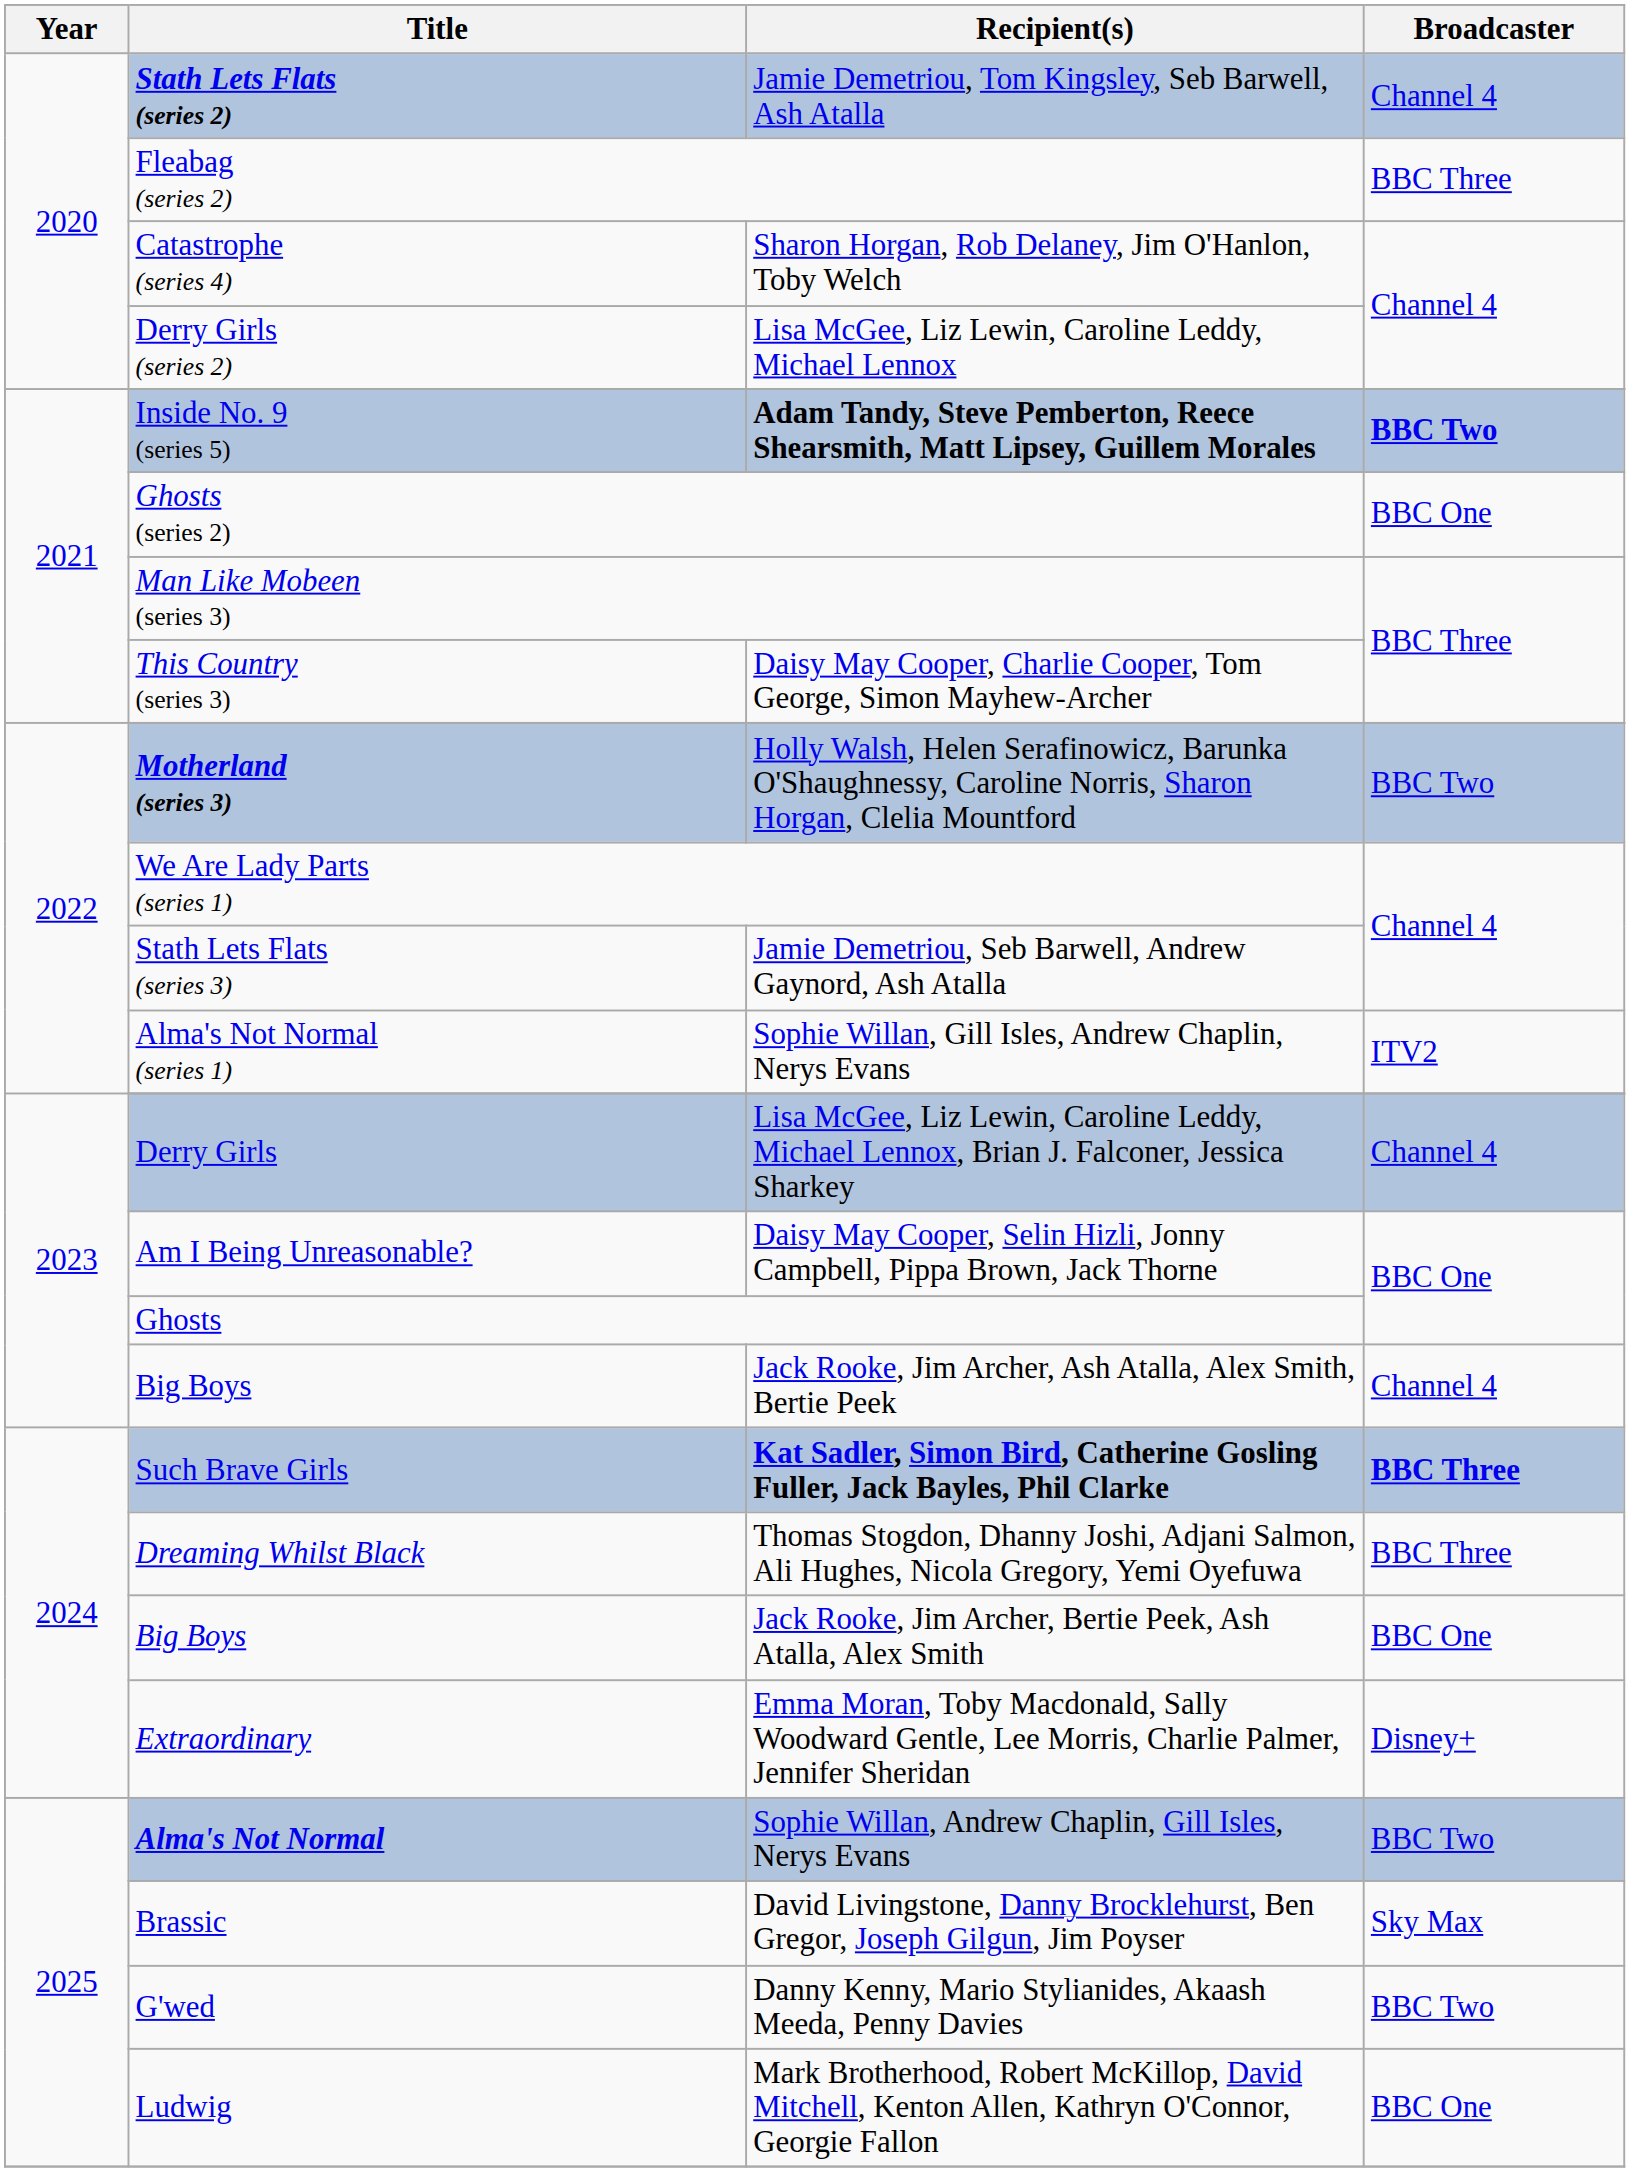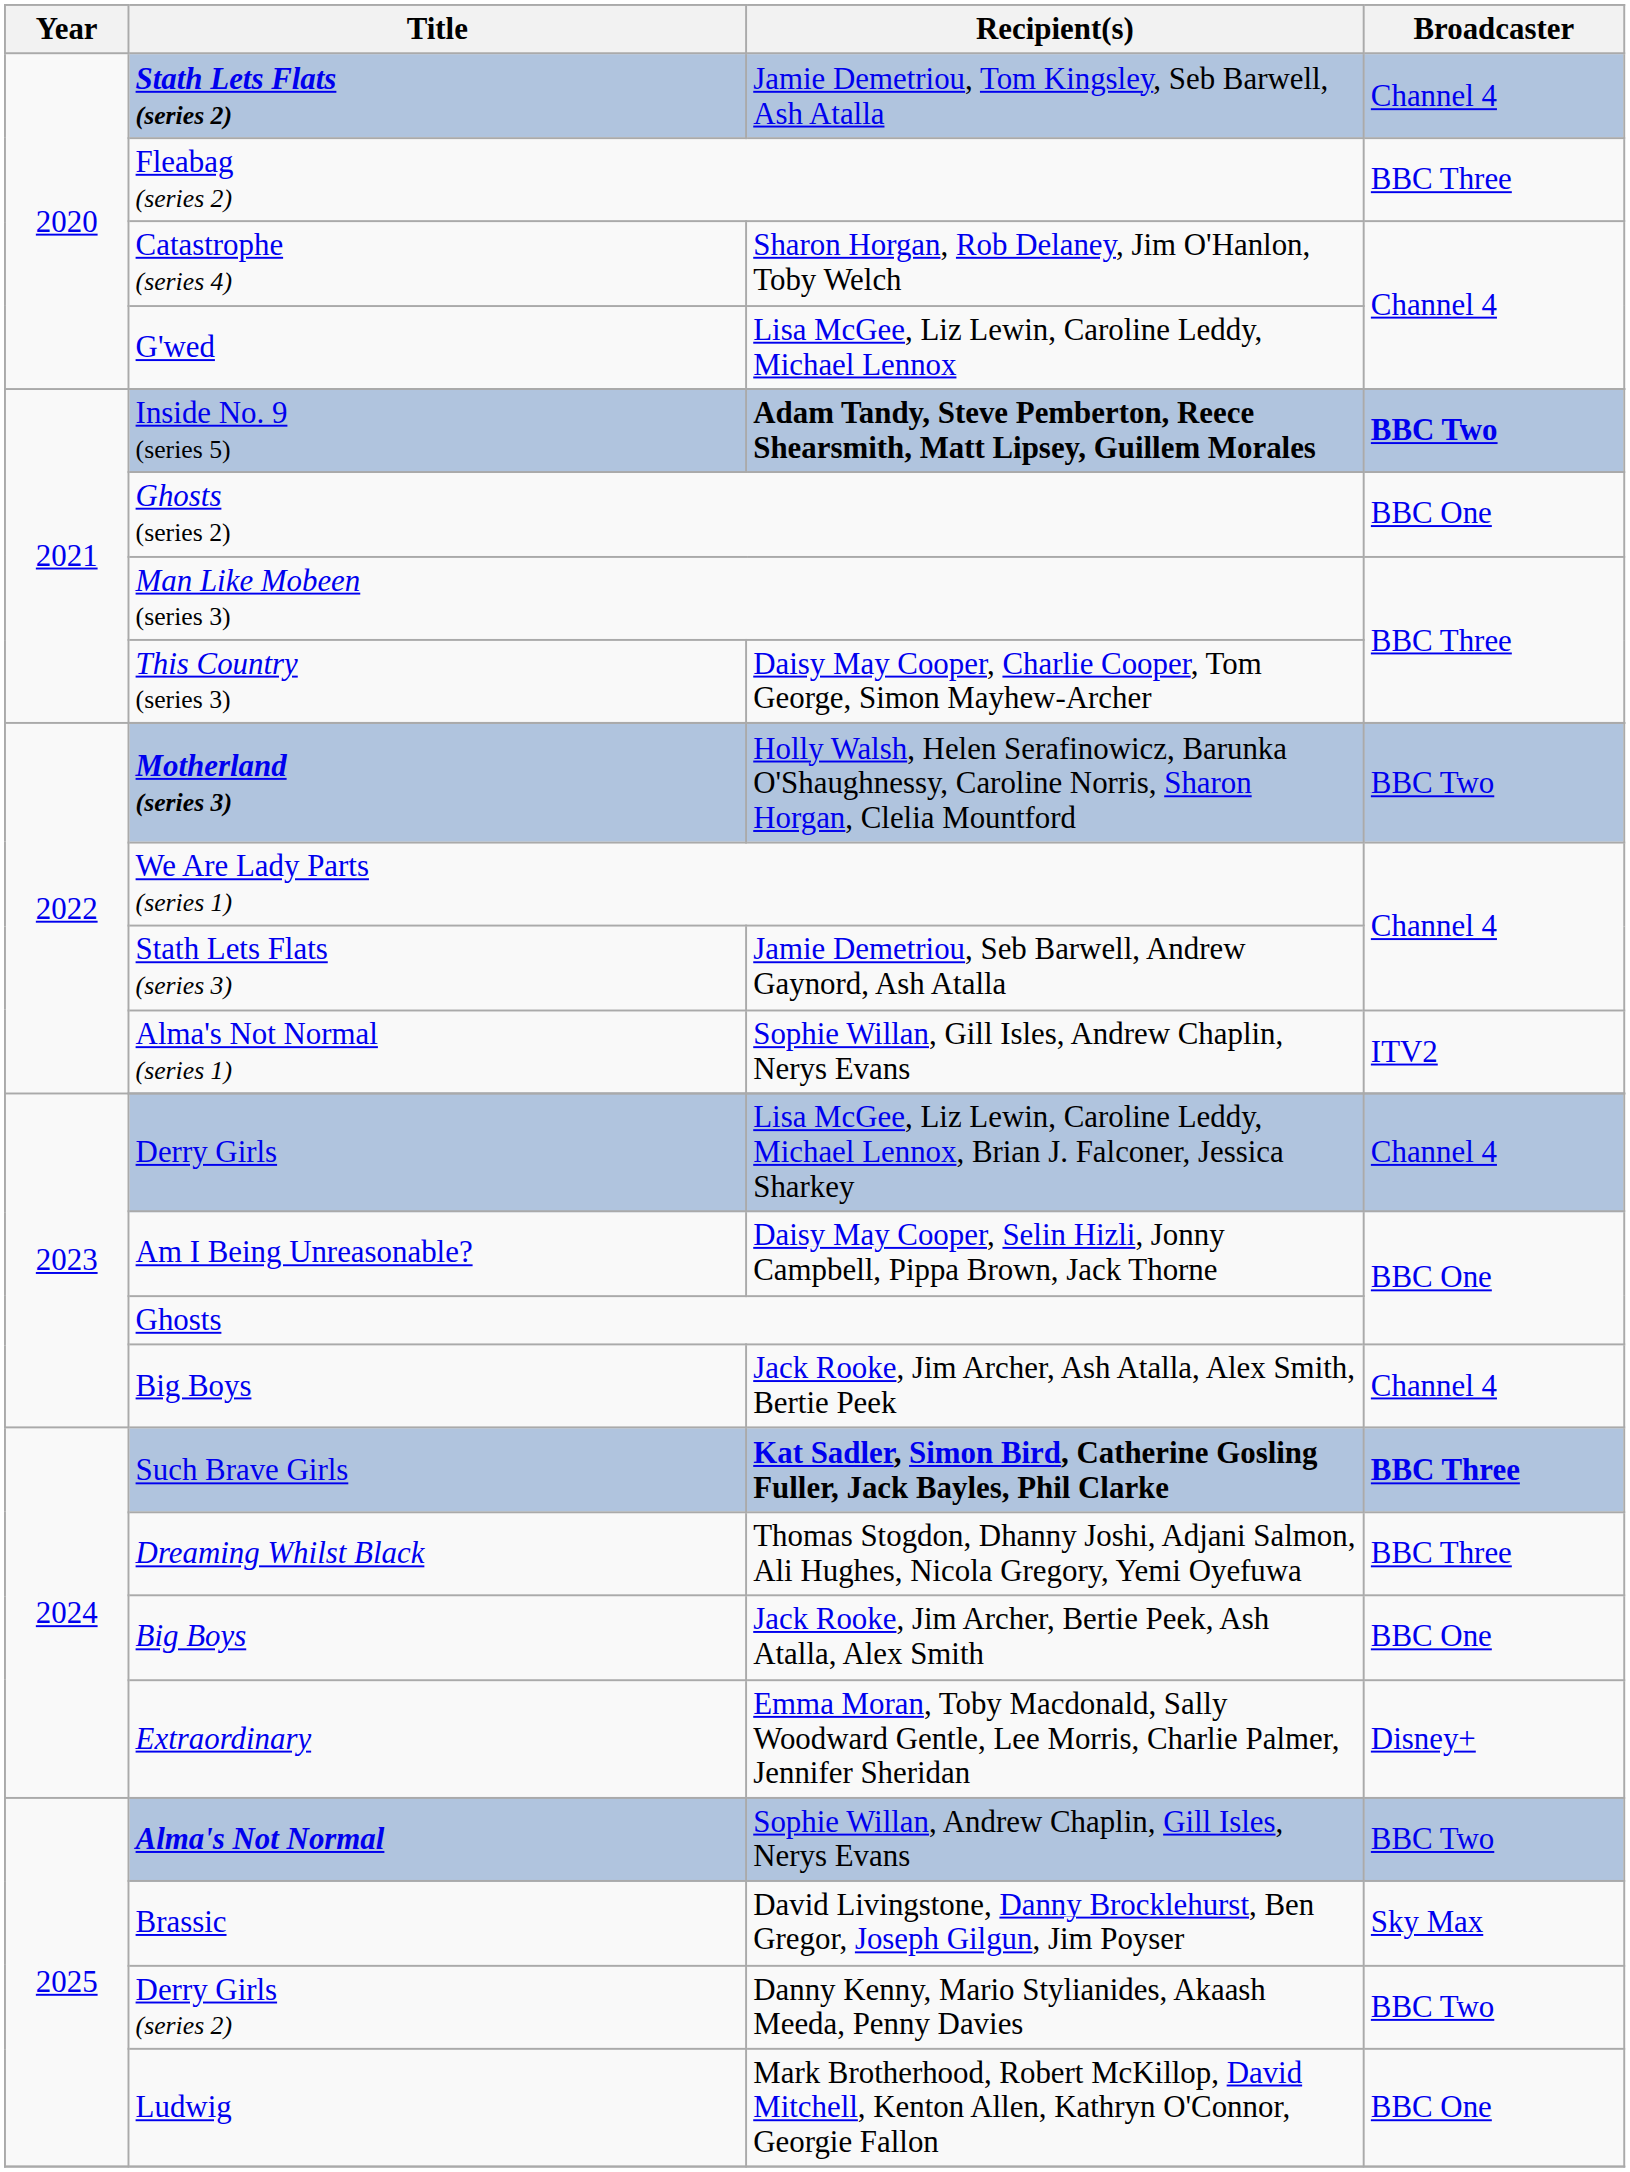Lisa McGee, Liz Lewin, Caroline Leddy, Michael Lennox | Title: Derry Girls (series 2) -> G'wed
Danny Kenny, Mario Stylianides, Akaash Meeda, Penny Davies | Title: G'wed -> Derry Girls (series 2)
